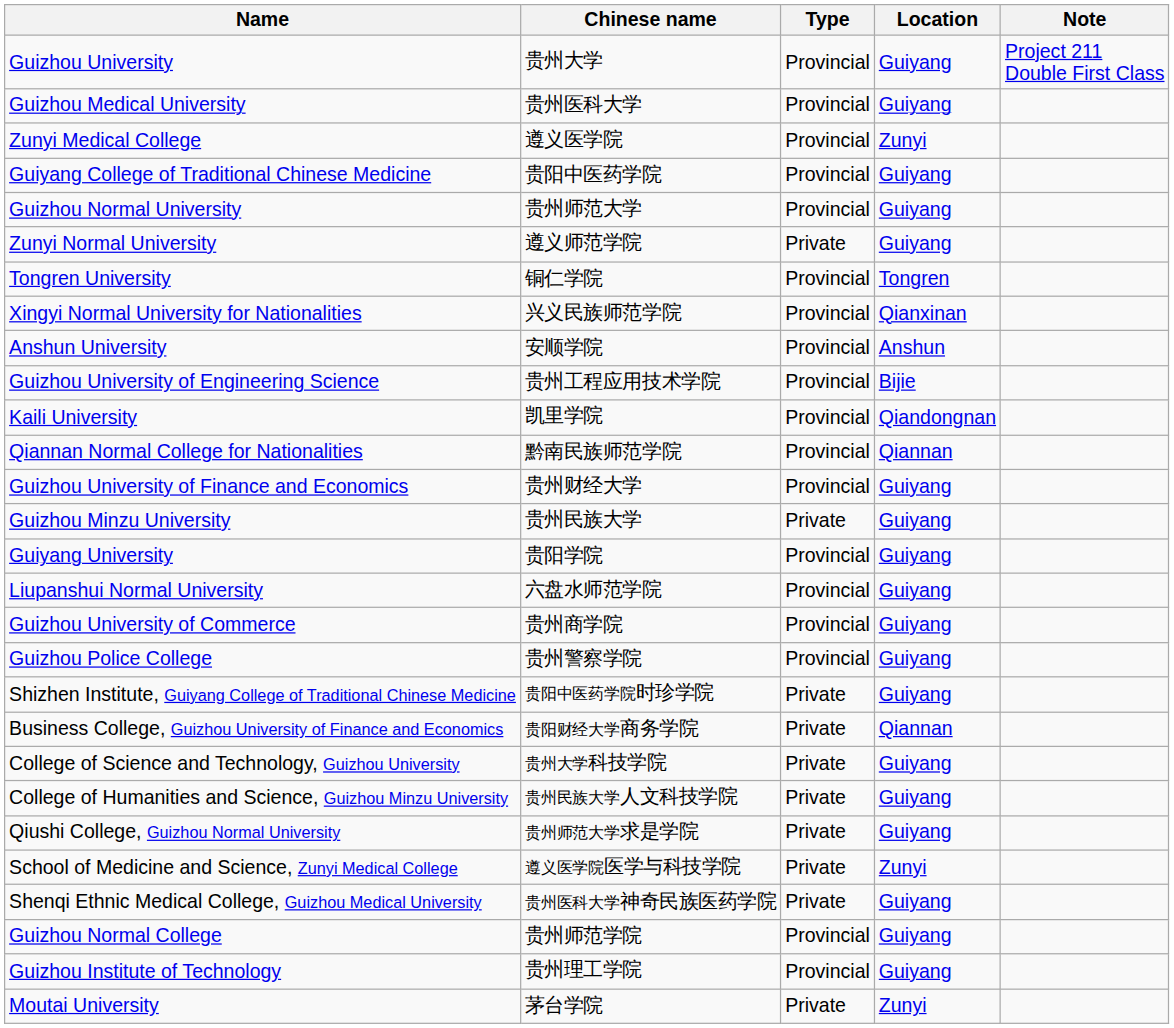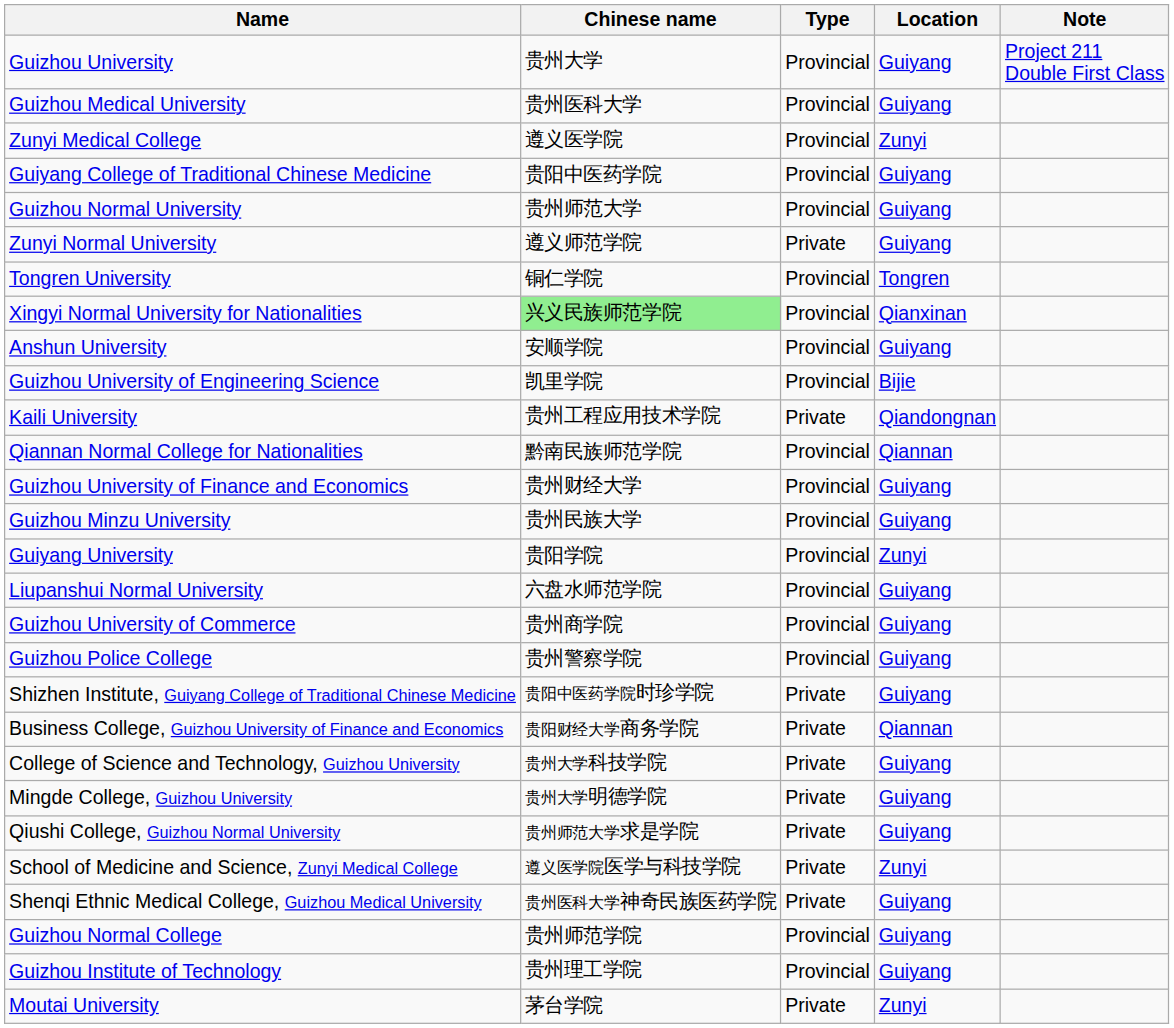Xingyi Normal University for Nationalities | Chinese name: no background -> lightgreen background
Anshun University | Location: Anshun -> Guiyang
Guizhou University of Engineering Science | Chinese name: 贵州工程应用技术学院 -> 凯里学院
Kaili University | Chinese name: 凯里学院 -> 贵州工程应用技术学院
Kaili University | Type: Provincial -> Private
Guizhou Minzu University | Type: Private -> Provincial
Guiyang University | Location: Guiyang -> Zunyi
+ row: Mingde College, Guizhou University | 贵州大学明德学院 | Private | Guiyang
- row: College of Humanities and Science, Guizhou Minzu University | 贵州民族大学人文科技学院 | Private | Guiyang
